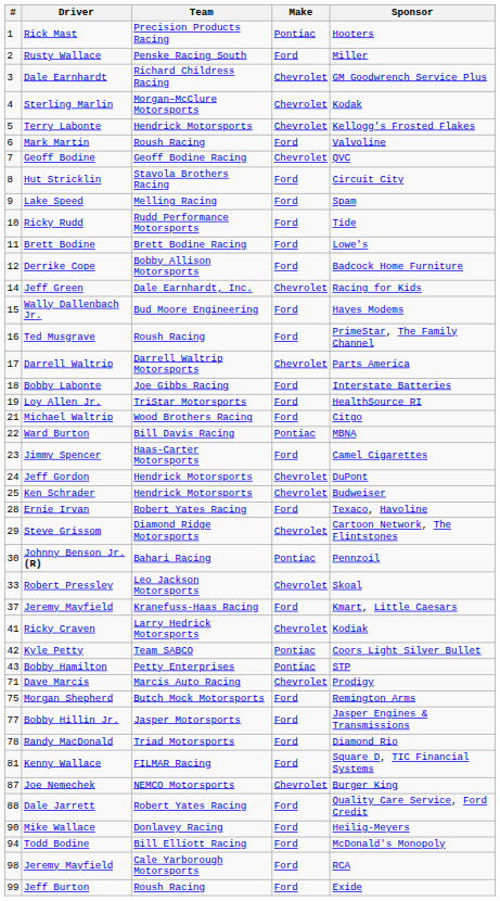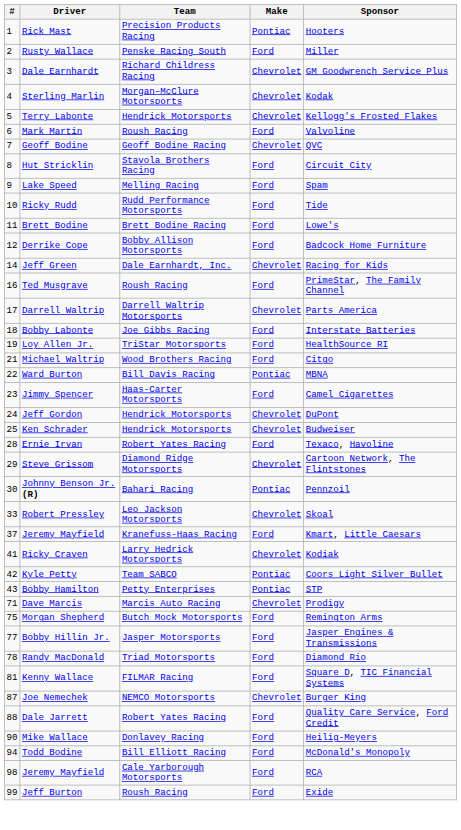- row: 15 | Wally Dallenbach Jr. | Bud Moore Engineering | Ford | Hayes Modems
